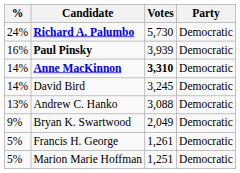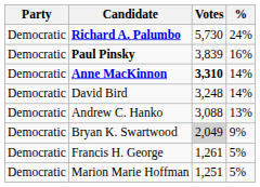columns swapped: Party <-> %
Paul Pinsky | Votes: 3,939 -> 3,839
David Bird | Votes: 3,245 -> 3,248
Bryan K. Swartwood | Votes: no background -> lightgrey background
